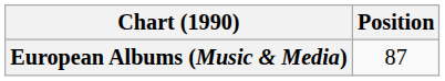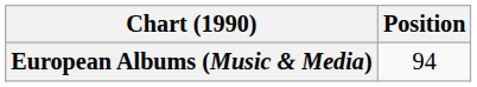European Albums (Music & Media) | Position: 87 -> 94
